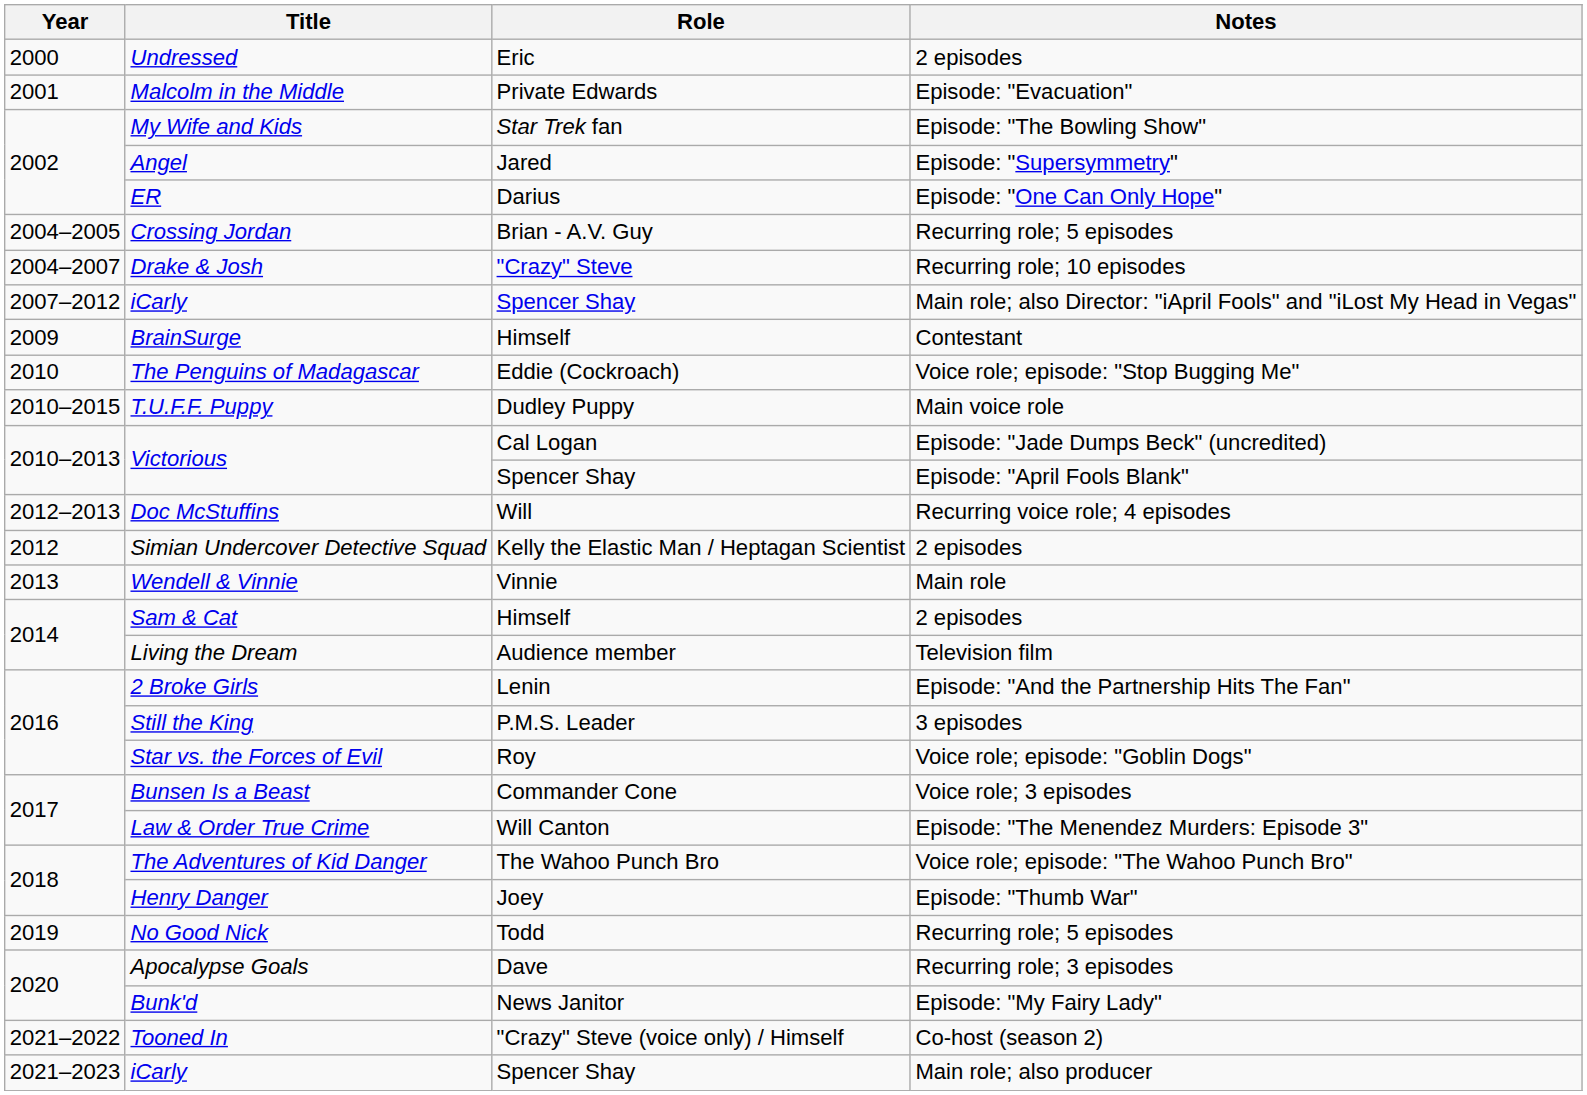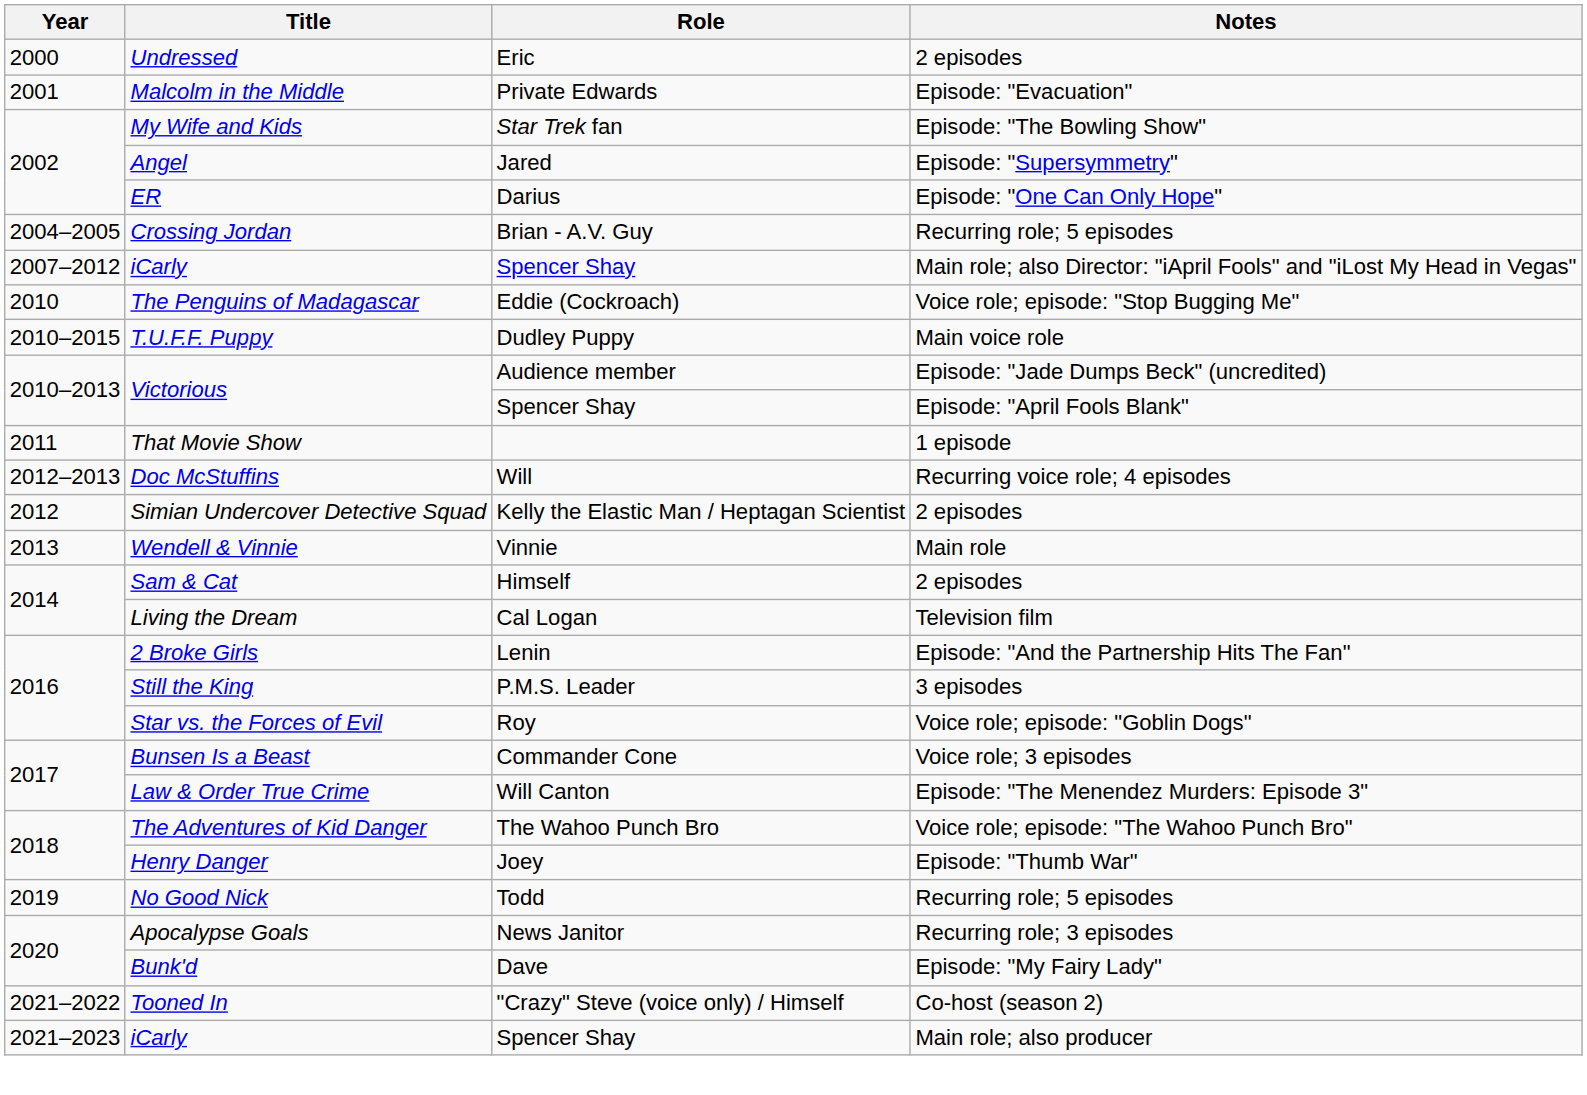- row: 2004–2007 | Drake & Josh | "Crazy" Steve | Recurring role; 10 episodes
- row: 2009 | BrainSurge | Himself | Contestant
Victorious / Episode: "Jade Dumps Beck" (uncredited) | Role: Cal Logan -> Audience member
+ row: 2011 | That Movie Show | 1 episode
Living the Dream | Role: Audience member -> Cal Logan
Apocalypse Goals | Role: Dave -> News Janitor
Bunk'd | Role: News Janitor -> Dave
